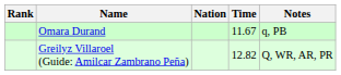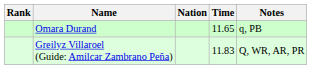Omara Durand | Time: 11.67 -> 11.65
Greilyz Villaroel (Guide: Amilcar Zambrano Peña) | Time: 12.82 -> 11.83
